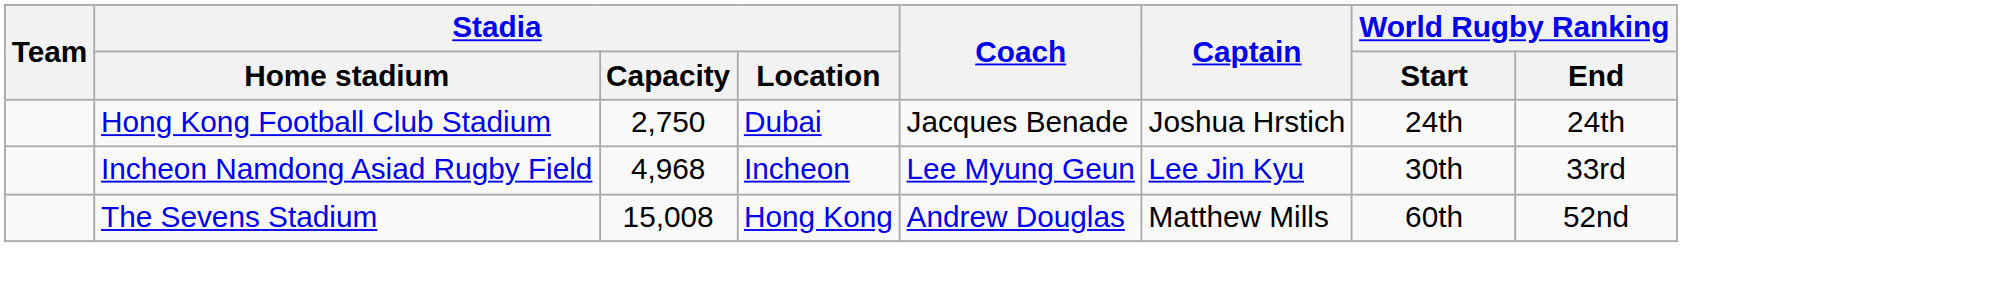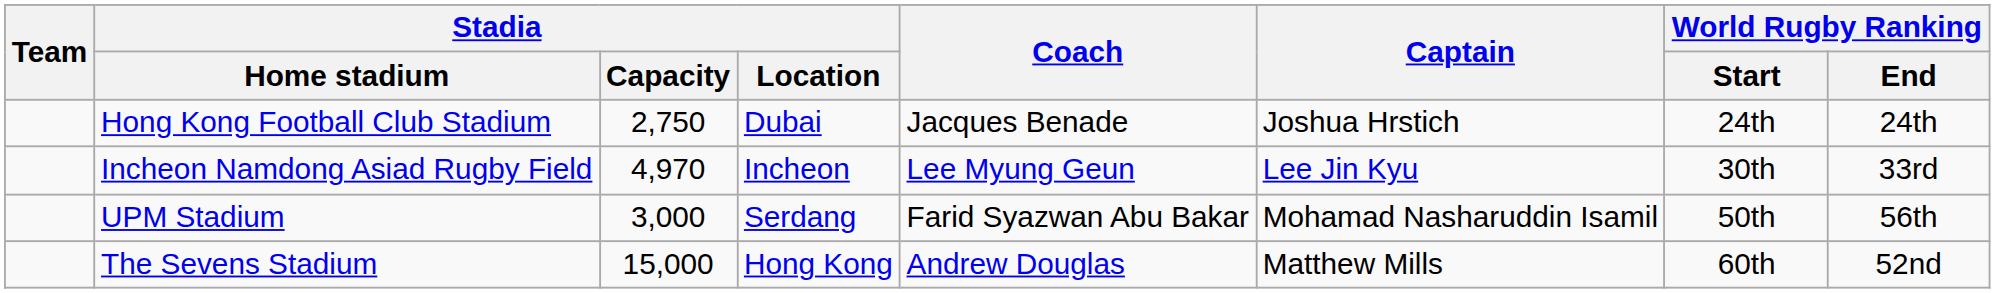Incheon Namdong Asiad Rugby Field | Stadia / Capacity: 4,968 -> 4,970
+ row: UPM Stadium | 3,000 | Serdang | Farid Syazwan Abu Bakar | Mohamad Nasharuddin Isamil | 50th | 56th
The Sevens Stadium | Stadia / Capacity: 15,008 -> 15,000
